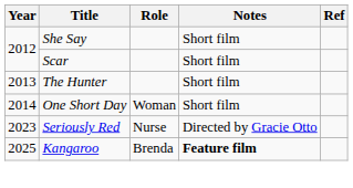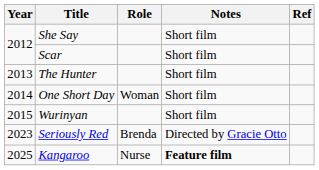+ row: 2015 | Wurinyan | Short film
Seriously Red | Role: Nurse -> Brenda
Kangaroo | Role: Brenda -> Nurse
